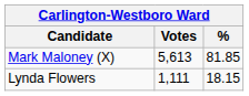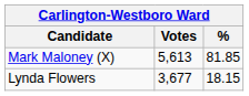Lynda Flowers | Votes: 1,111 -> 3,677
